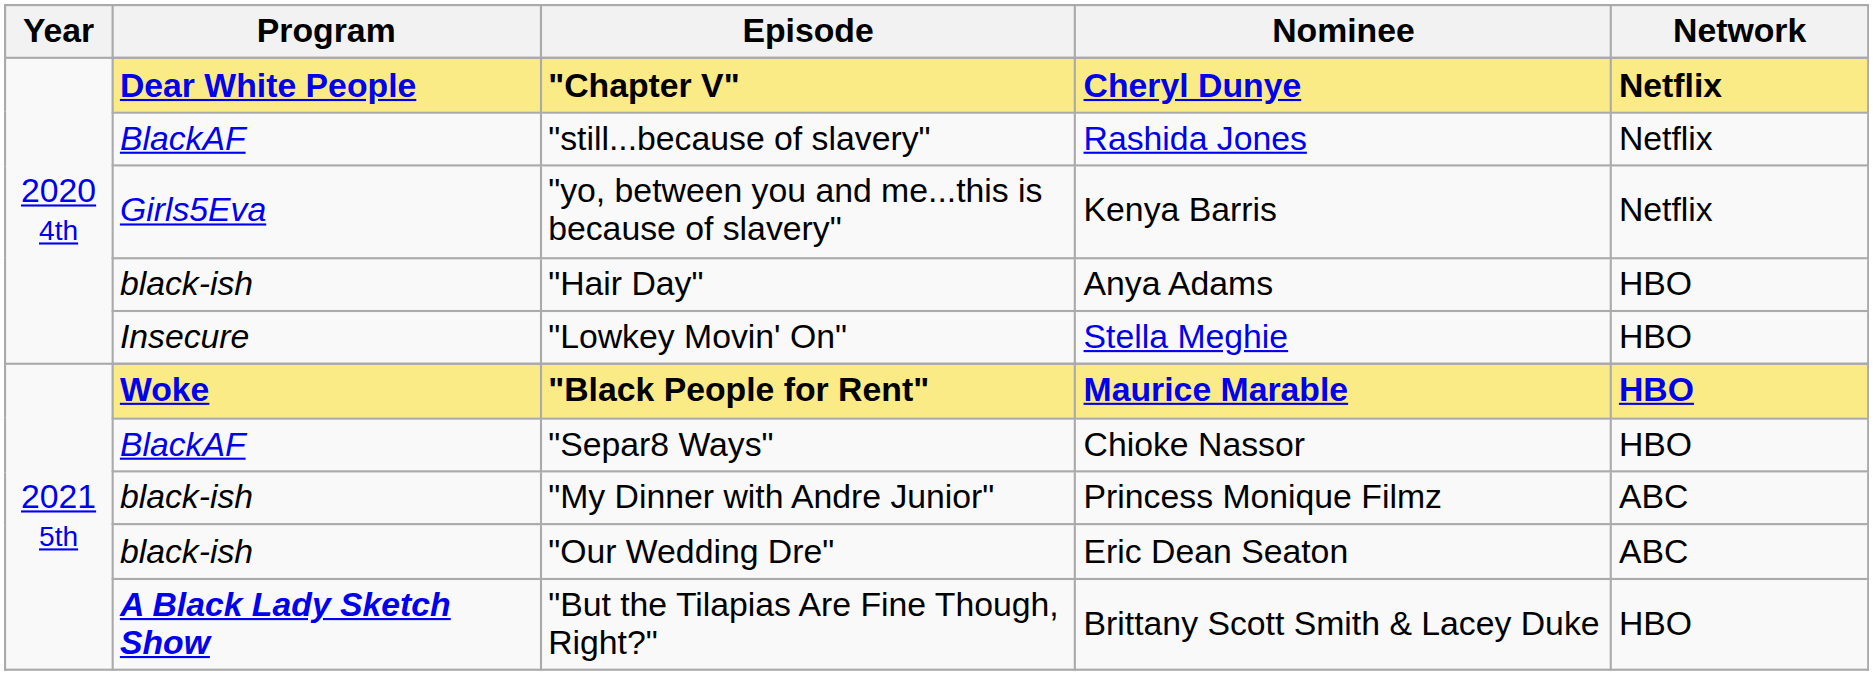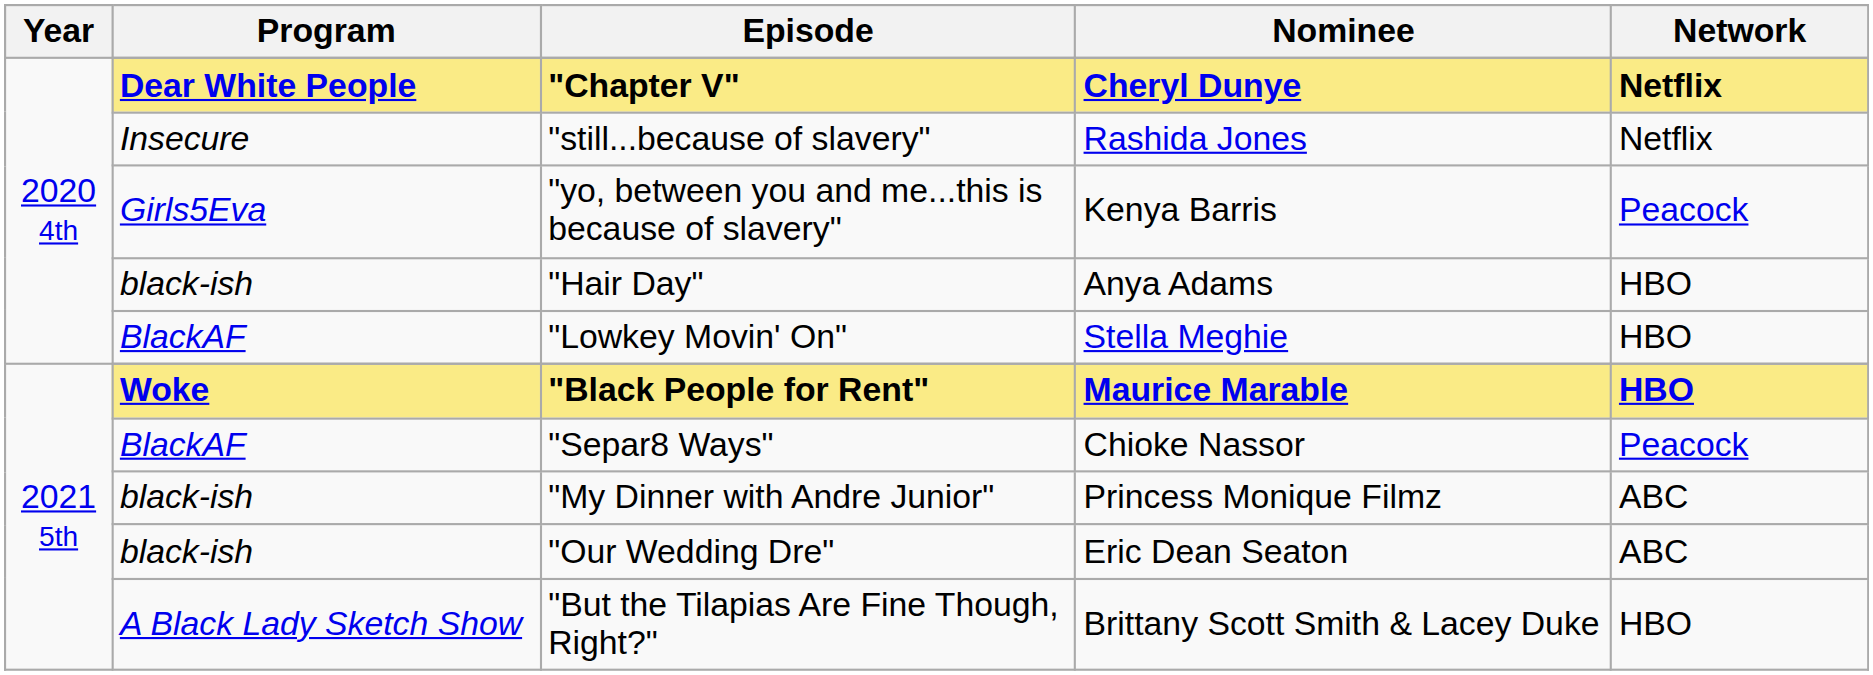"still...because of slavery" | Program: BlackAF -> Insecure
"yo, between you and me...this is because of slavery" | Network: Netflix -> Peacock
"Lowkey Movin' On" | Program: Insecure -> BlackAF
"Separ8 Ways" | Network: HBO -> Peacock
"But the Tilapias Are Fine Though, Right?" | Program: bold -> normal
